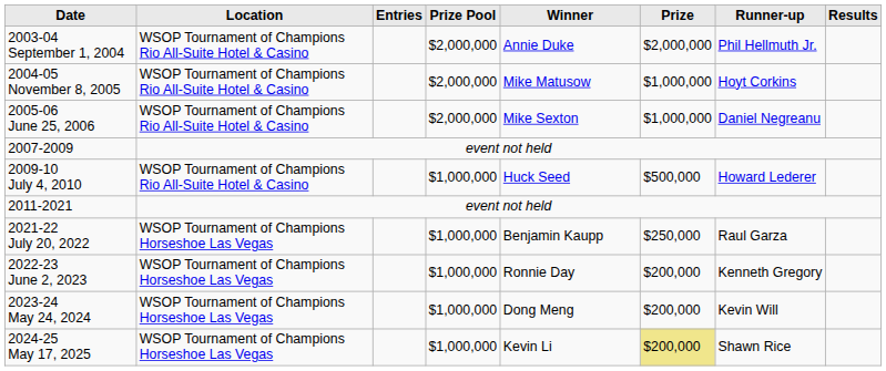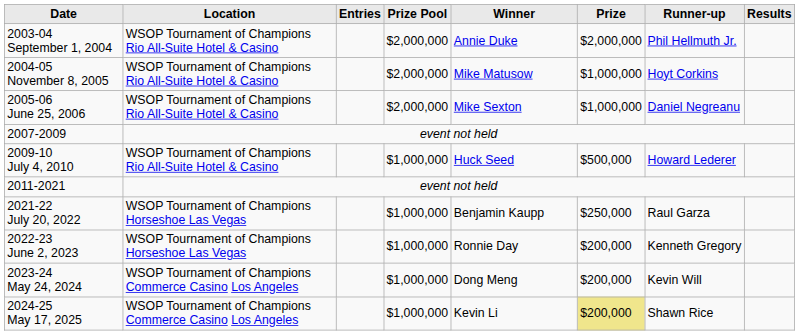2023-24 May 24, 2024 | Location: WSOP Tournament of Champions Horseshoe Las Vegas -> WSOP Tournament of Champions Commerce Casino Los Angeles
2024-25 May 17, 2025 | Location: WSOP Tournament of Champions Horseshoe Las Vegas -> WSOP Tournament of Champions Commerce Casino Los Angeles
